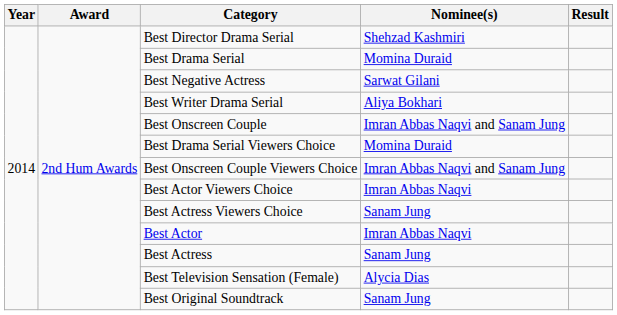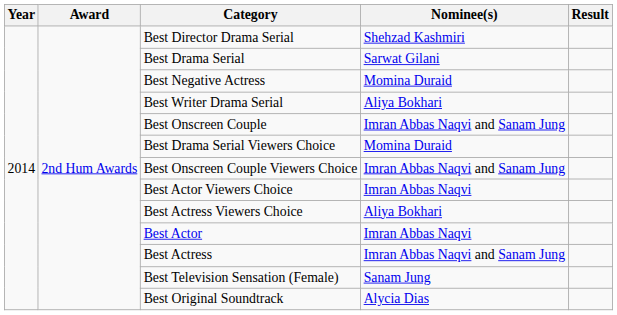Best Drama Serial | Nominee(s): Momina Duraid -> Sarwat Gilani
Best Negative Actress | Nominee(s): Sarwat Gilani -> Momina Duraid
Best Actress Viewers Choice | Nominee(s): Sanam Jung -> Aliya Bokhari
Best Actress | Nominee(s): Sanam Jung -> Imran Abbas Naqvi and Sanam Jung
Best Television Sensation (Female) | Nominee(s): Alycia Dias -> Sanam Jung
Best Original Soundtrack | Nominee(s): Sanam Jung -> Alycia Dias
